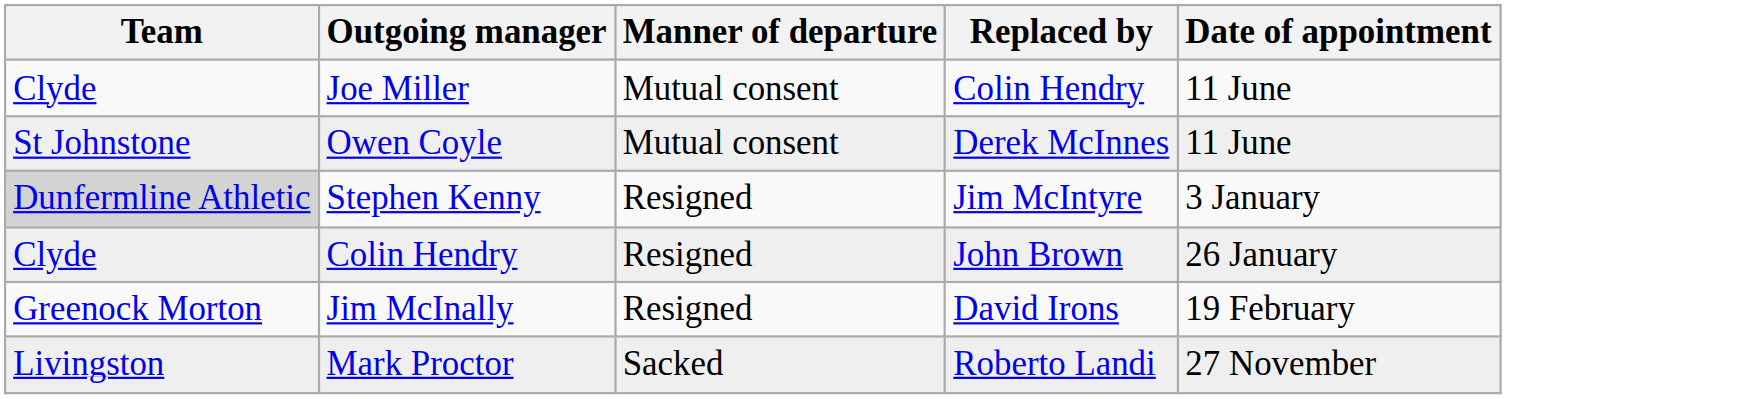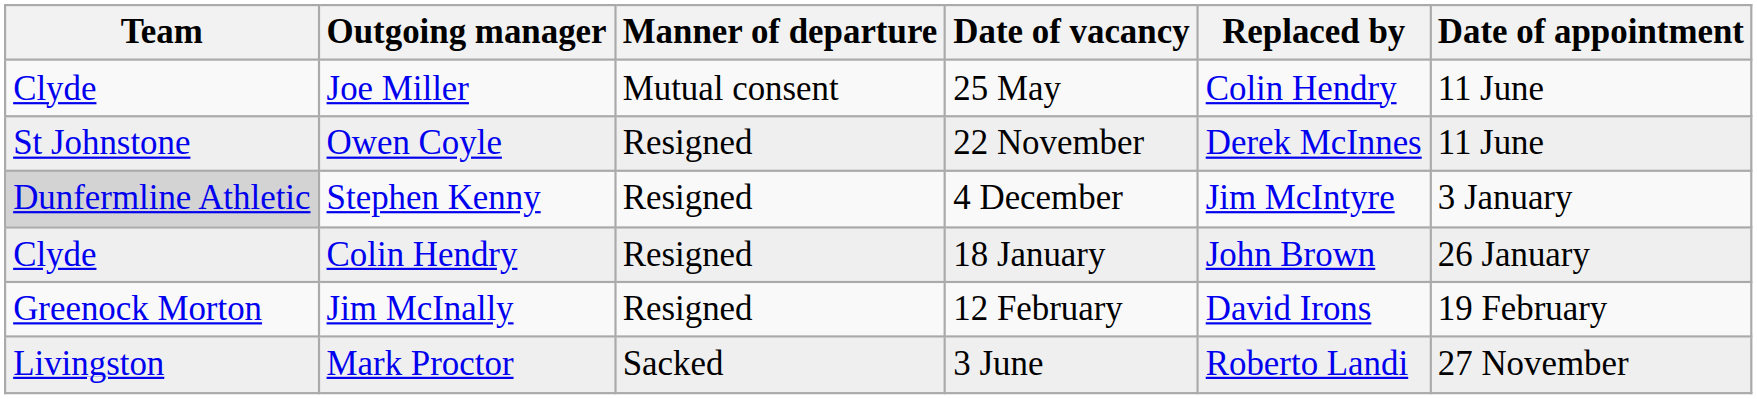+ column: Date of vacancy | 25 May | 22 November | 4 December | 18 January | 12 February | 3 June
Owen Coyle | Manner of departure: Mutual consent -> Resigned
